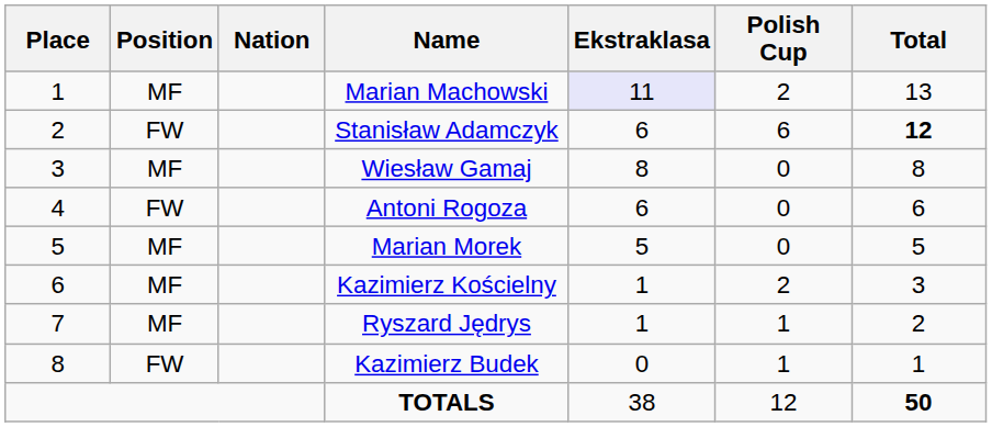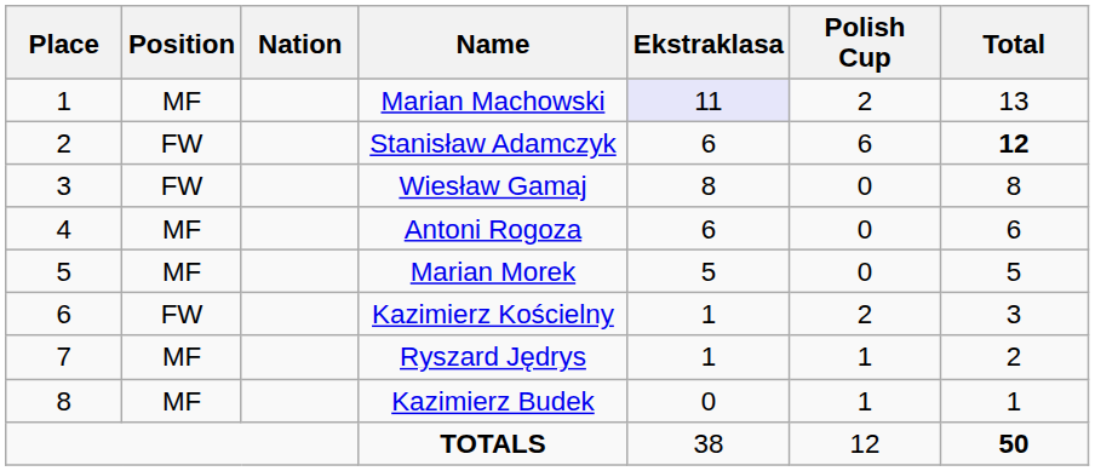Wiesław Gamaj | Position: MF -> FW
Antoni Rogoza | Position: FW -> MF
Kazimierz Kościelny | Position: MF -> FW
Kazimierz Budek | Position: FW -> MF
